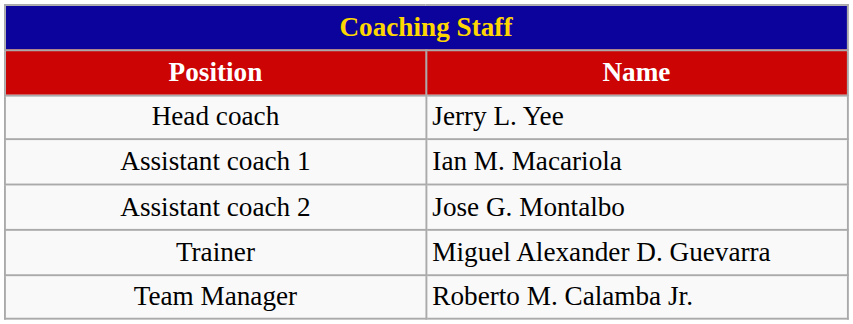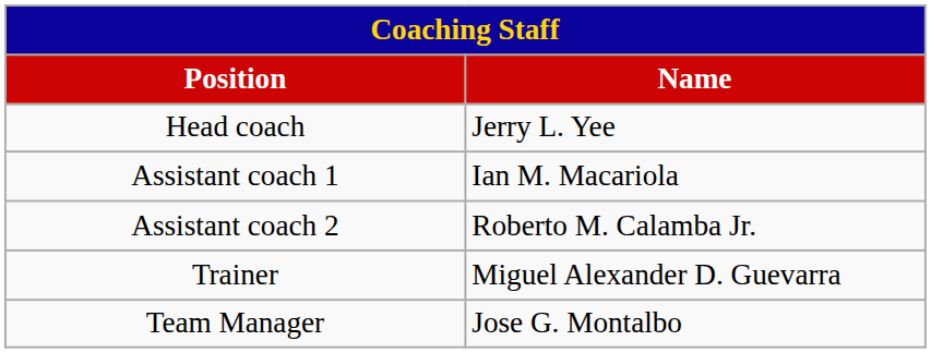Assistant coach 2 | Name: Jose G. Montalbo -> Roberto M. Calamba Jr.
Team Manager | Name: Roberto M. Calamba Jr. -> Jose G. Montalbo
